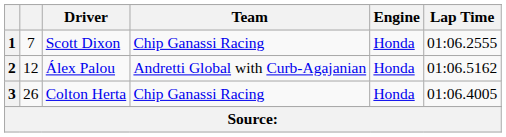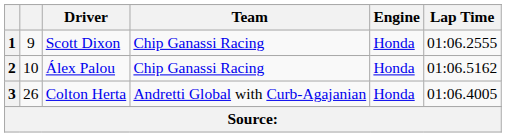1 | column 2: 7 -> 9
2 | column 2: 12 -> 10
2 | Team: Andretti Global with Curb-Agajanian -> Chip Ganassi Racing
3 | Team: Chip Ganassi Racing -> Andretti Global with Curb-Agajanian
